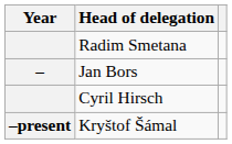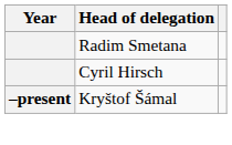- row: – | Jan Bors
